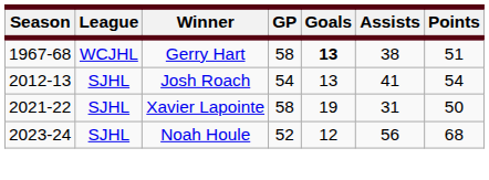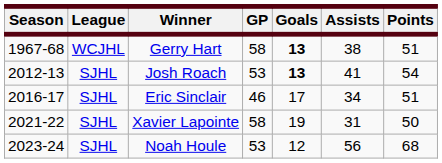Josh Roach | GP: 54 -> 53
Josh Roach | Goals: normal -> bold
+ row: 2016-17 | SJHL | Eric Sinclair | 46 | 17 | 34 | 51
Noah Houle | GP: 52 -> 53
